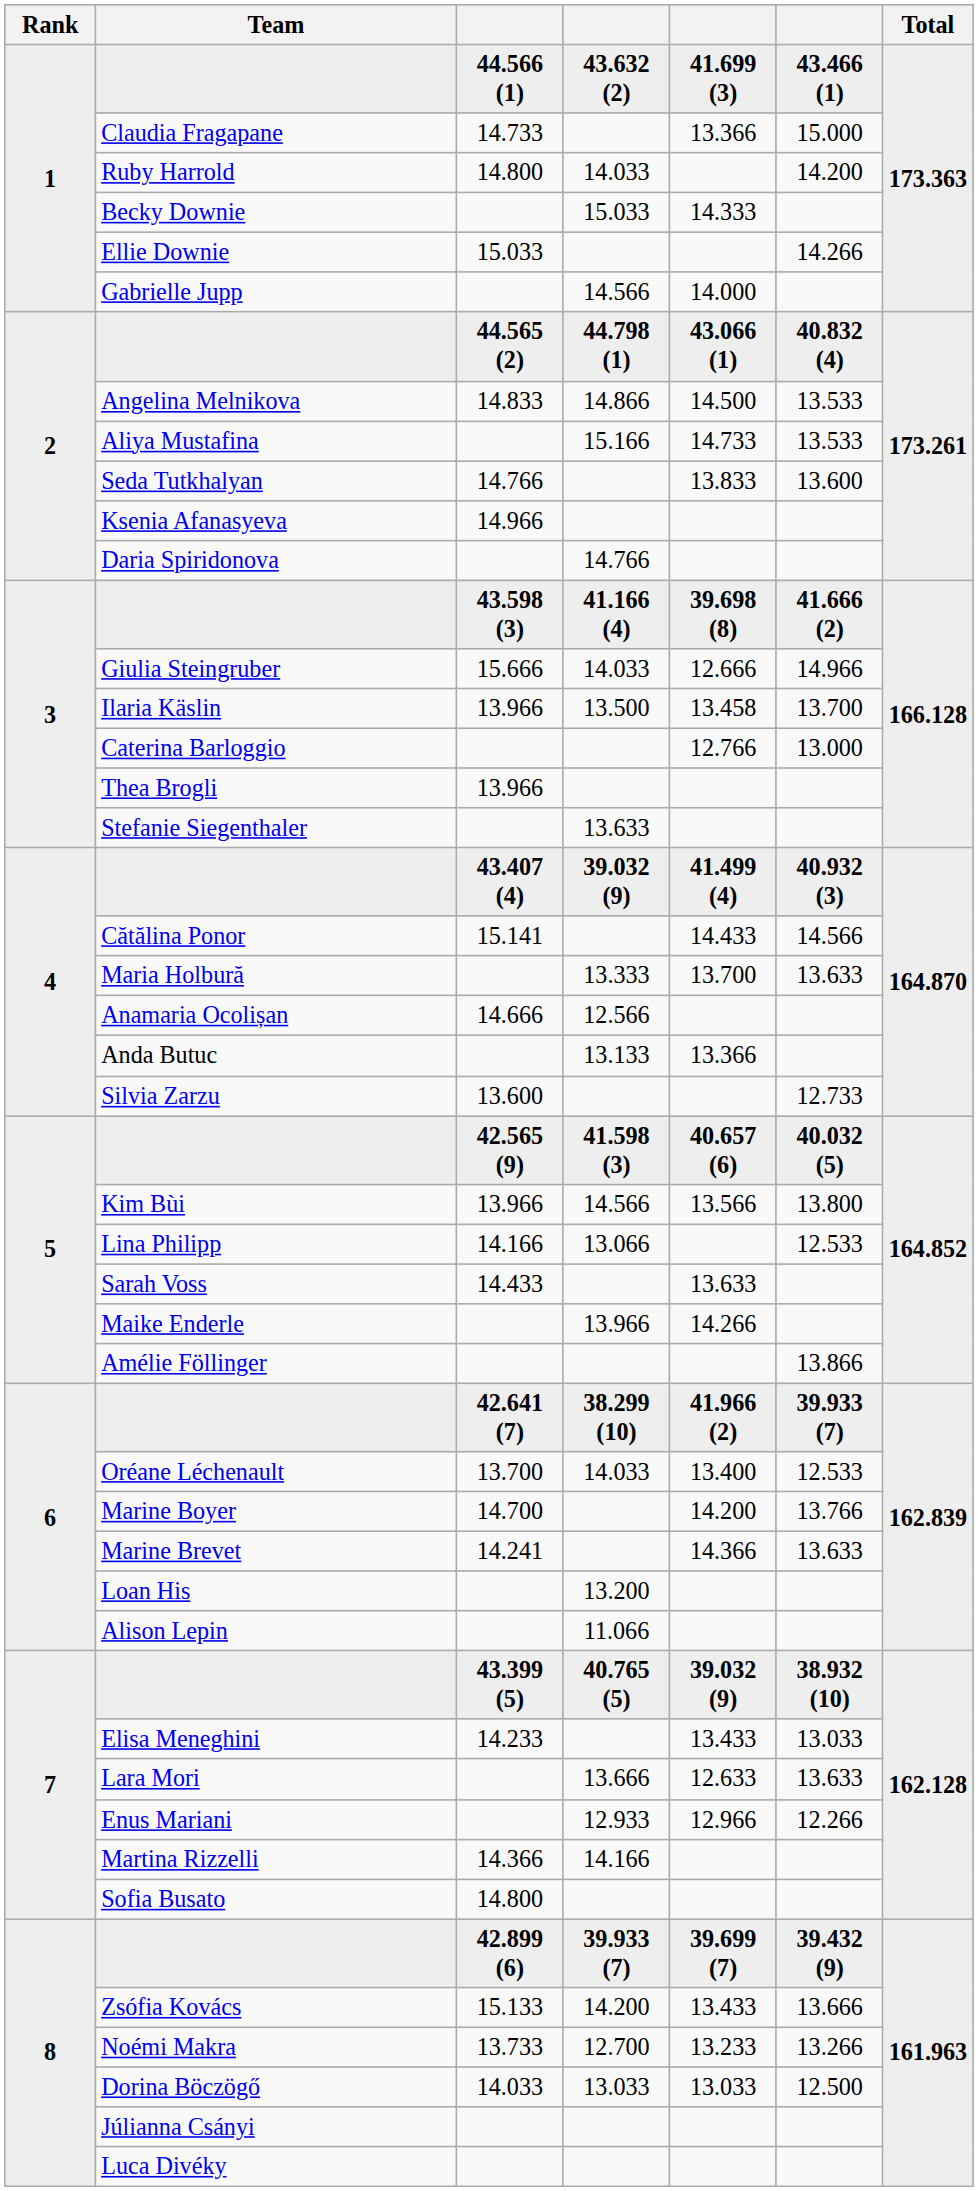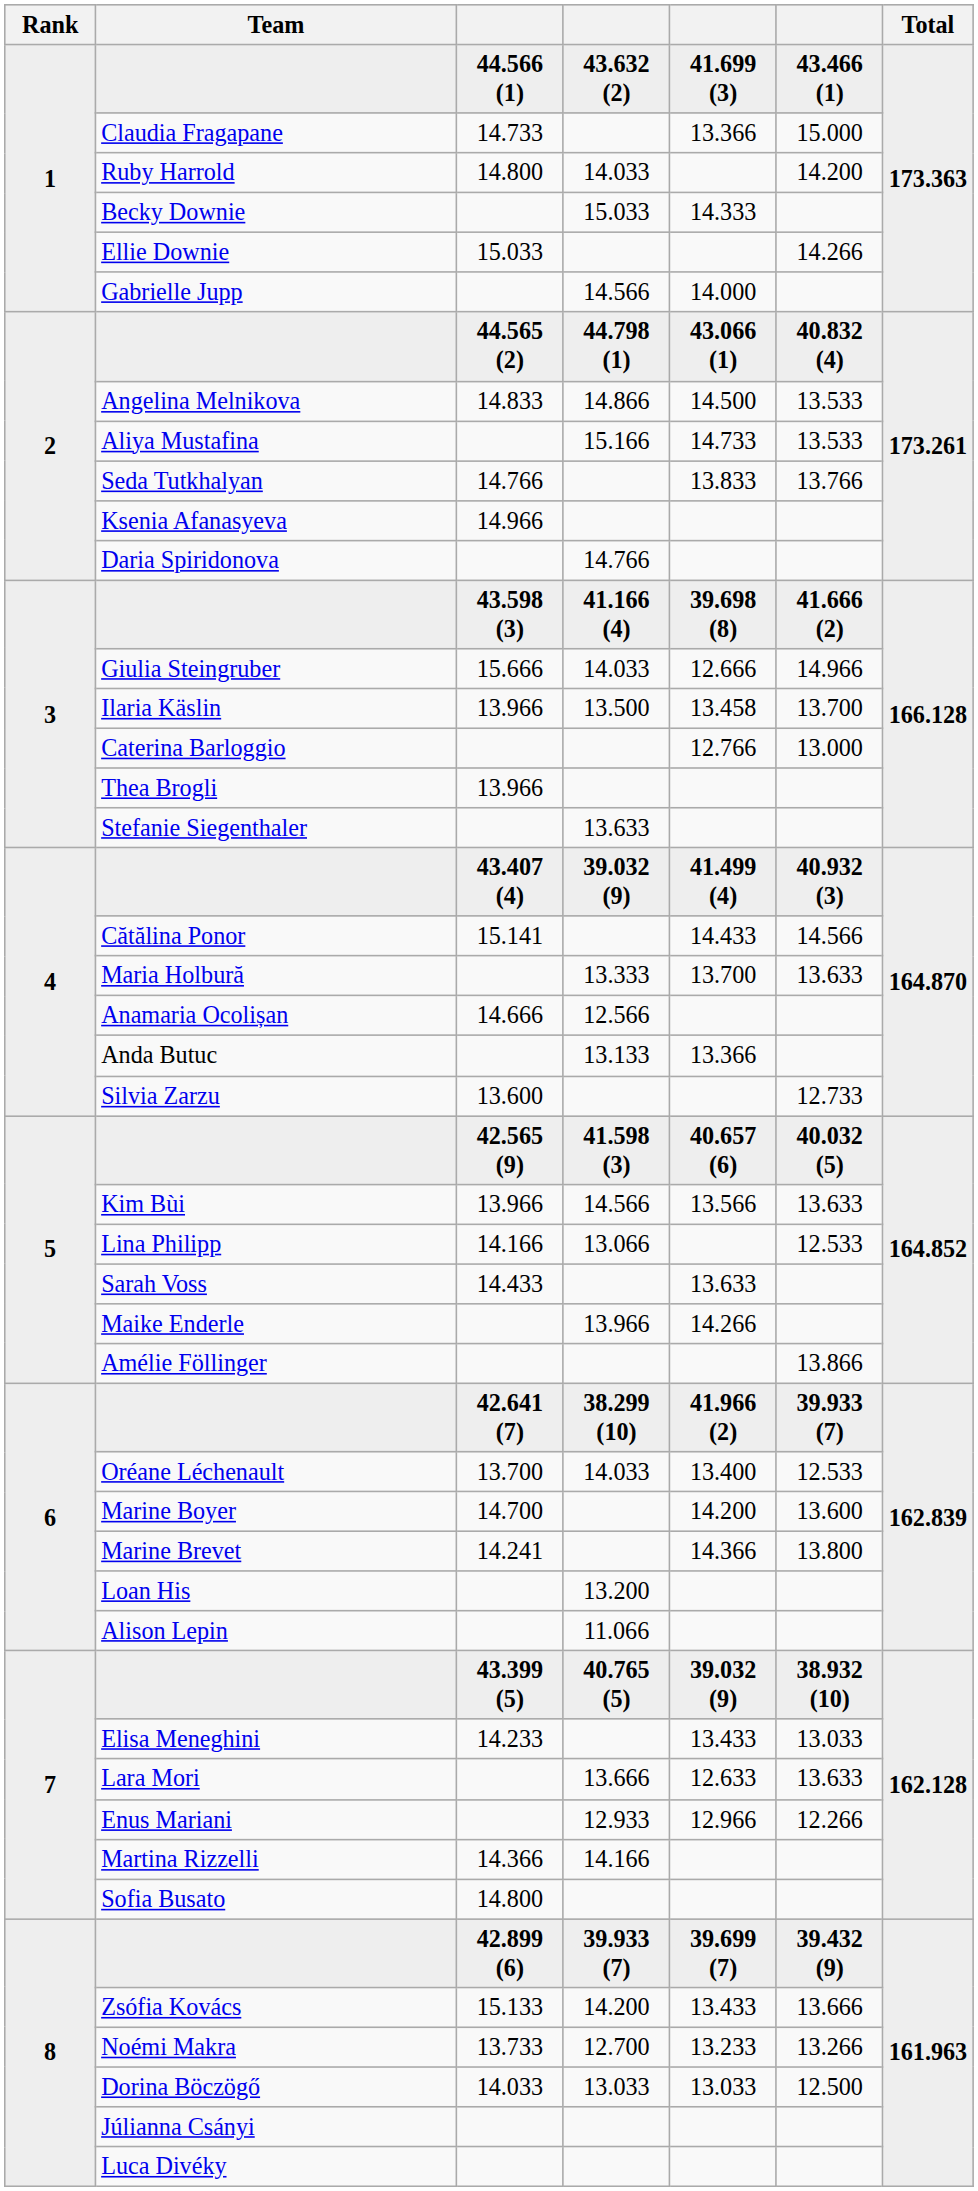Seda Tutkhalyan | column 6: 13.600 -> 13.766
Kim Bùi | column 6: 13.800 -> 13.633
Marine Boyer | column 6: 13.766 -> 13.600
Marine Brevet | column 6: 13.633 -> 13.800
